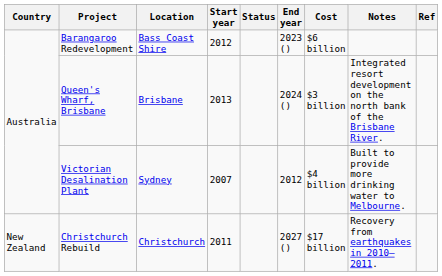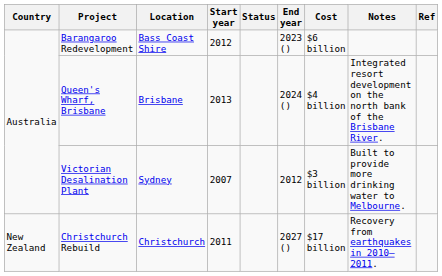Queen's Wharf, Brisbane | Cost: $3 billion -> $4 billion
Victorian Desalination Plant | Cost: $4 billion -> $3 billion
